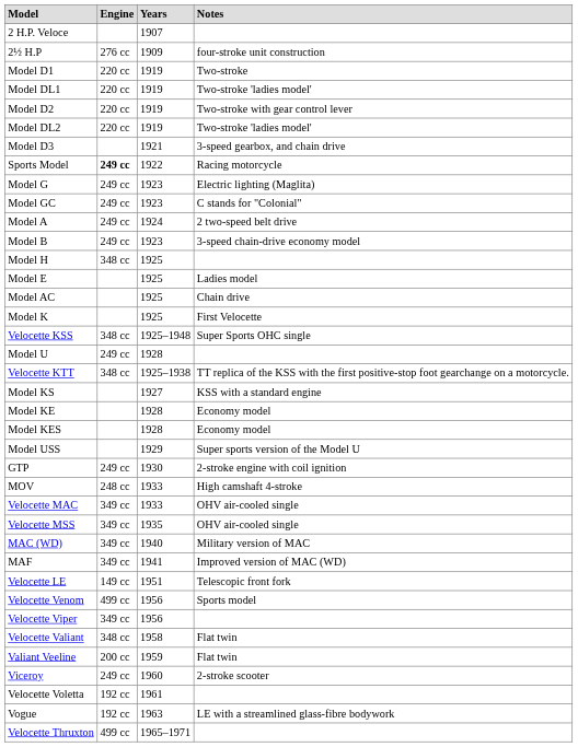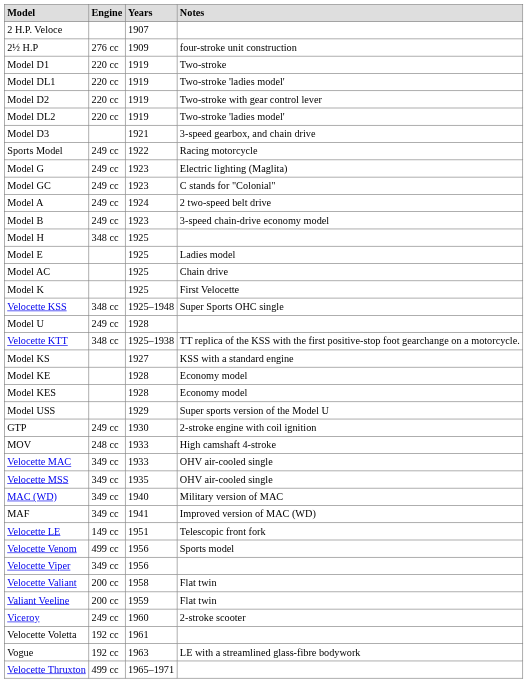Sports Model | Engine: bold -> normal
Velocette Valiant | Engine: 348 cc -> 200 cc
